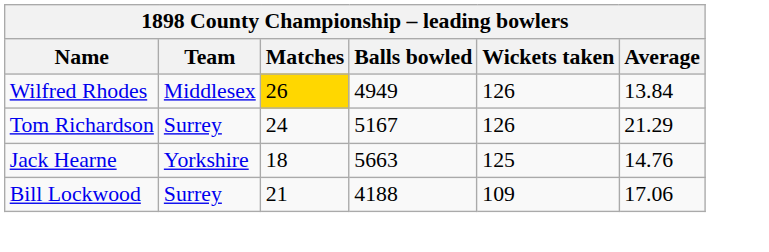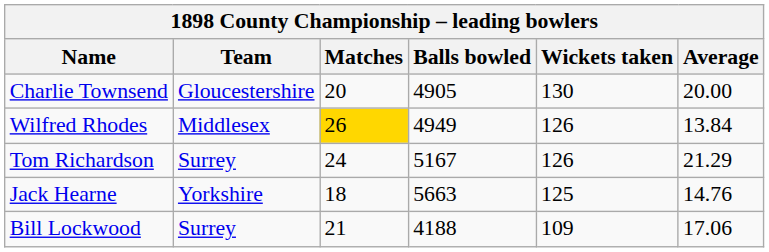+ row: Charlie Townsend | Gloucestershire | 20 | 4905 | 130 | 20.00
